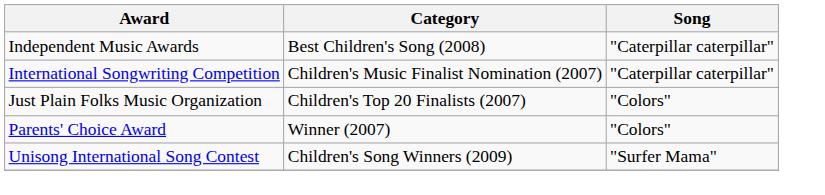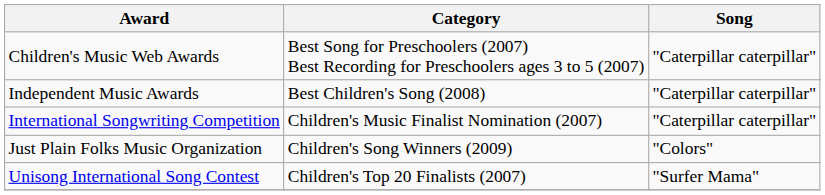+ row: Children's Music Web Awards | Best Song for Preschoolers (2007) Best Recording for Preschoolers ages 3 to 5 (2007) | "Caterpillar caterpillar"
Just Plain Folks Music Organization | Category: Children's Top 20 Finalists (2007) -> Children's Song Winners (2009)
- row: Parents' Choice Award | Winner (2007) | "Colors"
Unisong International Song Contest | Category: Children's Song Winners (2009) -> Children's Top 20 Finalists (2007)
